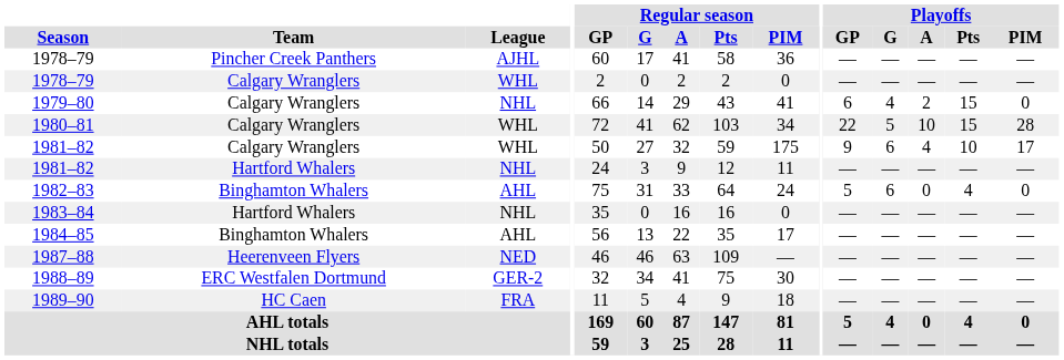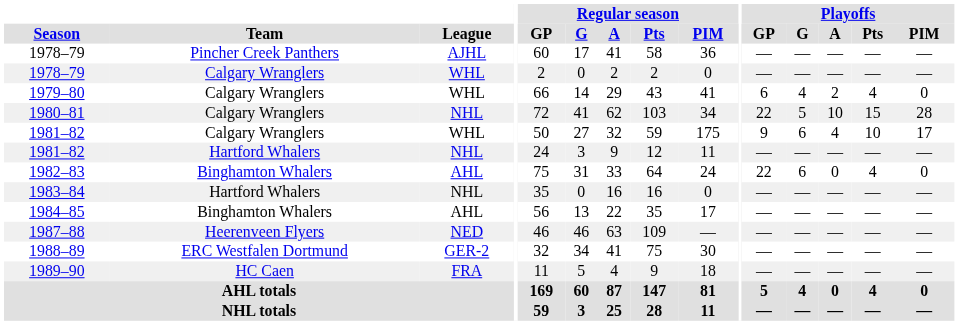1979–80 | League: NHL -> WHL
1979–80 | Playoffs / Pts: 15 -> 4
1980–81 | League: WHL -> NHL
1982–83 | Playoffs / GP: 5 -> 22
